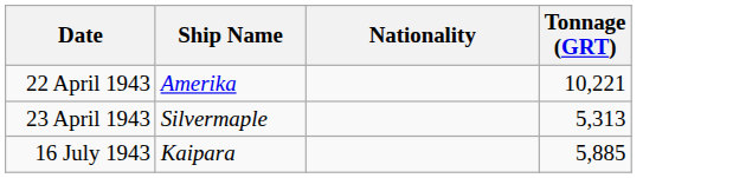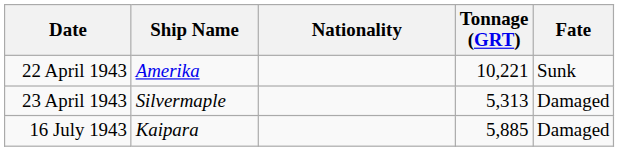+ column: Fate | Sunk | Damaged | Damaged
